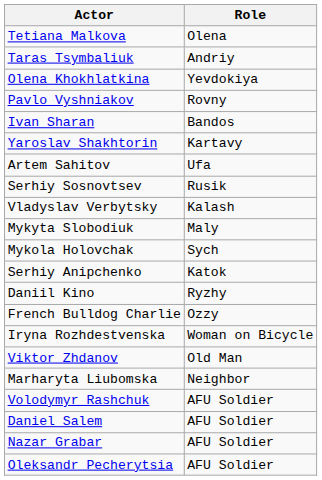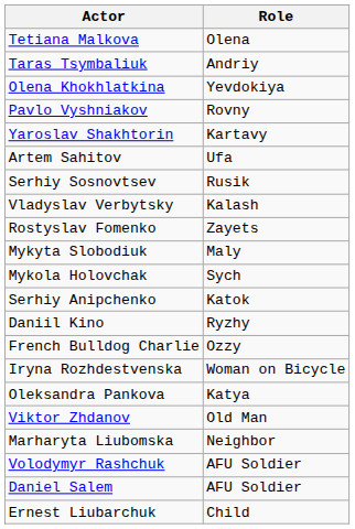- row: Ivan Sharan | Bandos
+ row: Rostyslav Fomenko | Zayets
+ row: Oleksandra Pankova | Katya
- row: Nazar Grabar | AFU Soldier
- row: Oleksandr Pecherytsia | AFU Soldier
+ row: Ernest Liubarchuk | Child
